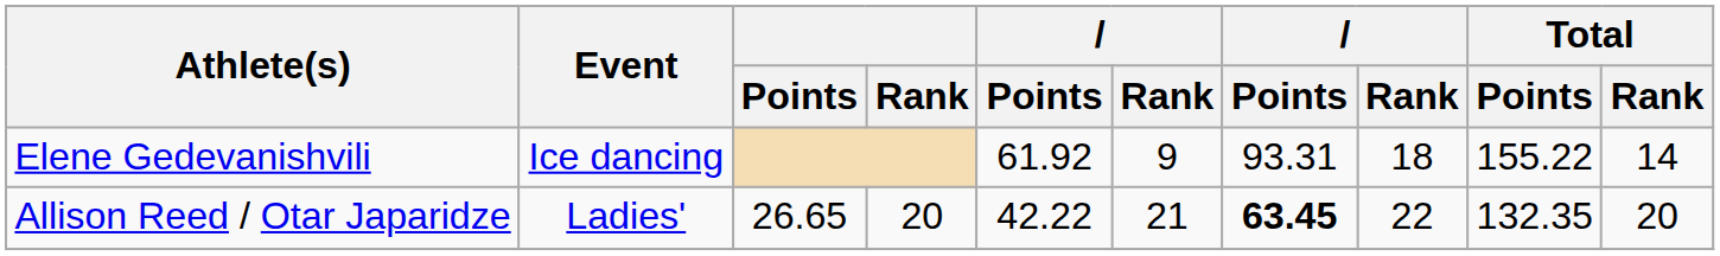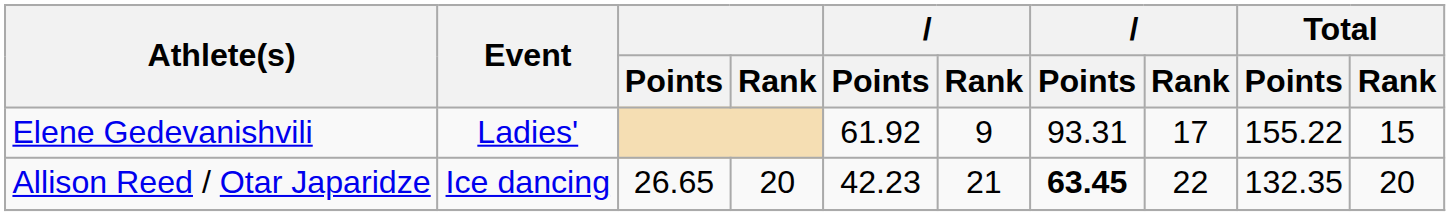Elene Gedevanishvili | Event: Ice dancing -> Ladies'
Elene Gedevanishvili | column 8: 18 -> 17
Elene Gedevanishvili | Total / Rank: 14 -> 15
Allison Reed / Otar Japaridze | Event: Ladies' -> Ice dancing
Allison Reed / Otar Japaridze | column 5: 42.22 -> 42.23
